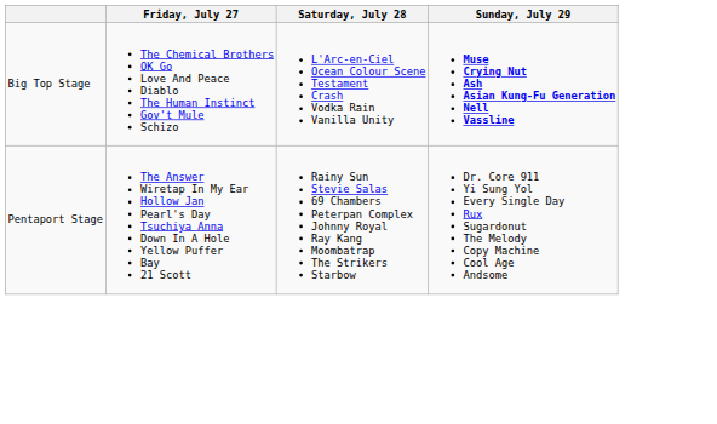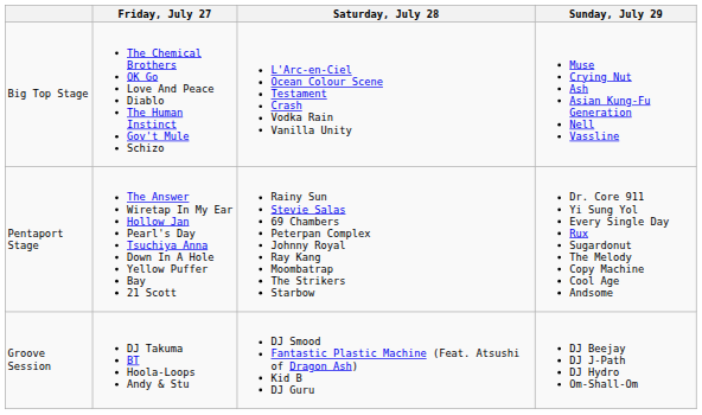Big Top Stage | Sunday, July 29: bold -> normal
+ row: Groove Session | DJ Takuma BT Hoola-Loops Andy & Stu | DJ Smood Fantastic Plastic Machine (Feat. Atsushi of Dragon Ash) Kid B DJ Guru | DJ Beejay DJ J-Path DJ Hydro Om-Shall-Om
